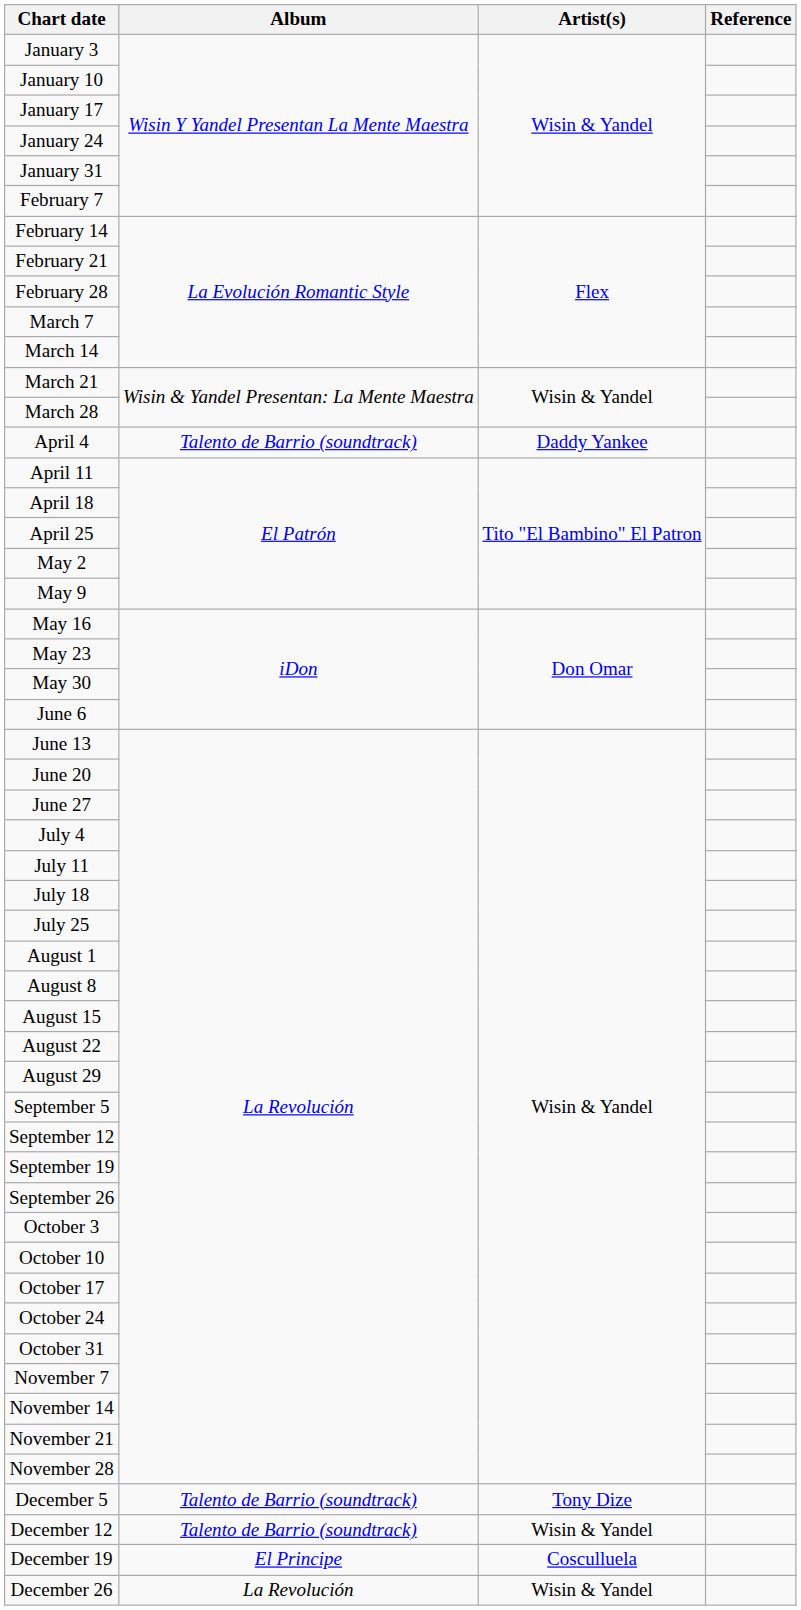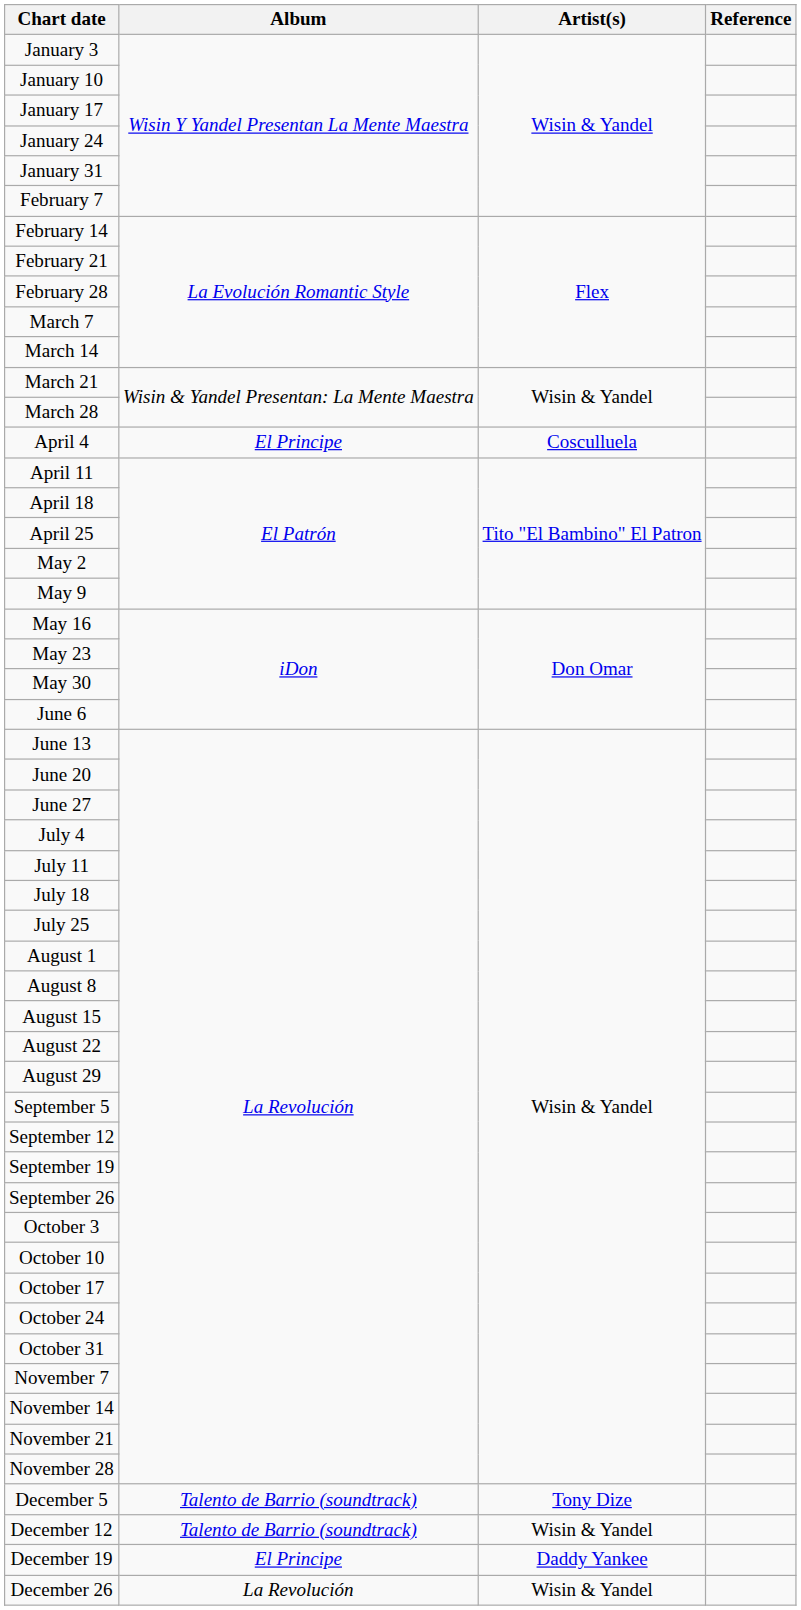April 4 | Album: Talento de Barrio (soundtrack) -> El Principe
April 4 | Artist(s): Daddy Yankee -> Cosculluela
December 19 | Artist(s): Cosculluela -> Daddy Yankee
